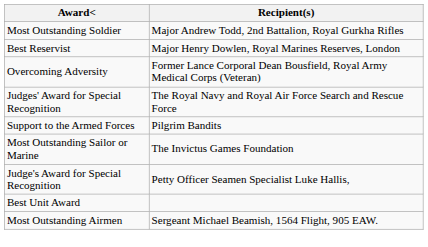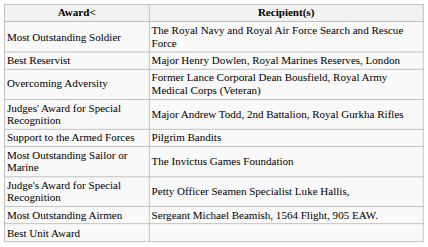Most Outstanding Soldier | Recipient(s): Major Andrew Todd, 2nd Battalion, Royal Gurkha Rifles -> The Royal Navy and Royal Air Force Search and Rescue Force
Judges' Award for Special Recognition | Recipient(s): The Royal Navy and Royal Air Force Search and Rescue Force -> Major Andrew Todd, 2nd Battalion, Royal Gurkha Rifles
rows swapped: Most Outstanding Airmen <-> Best Unit Award
